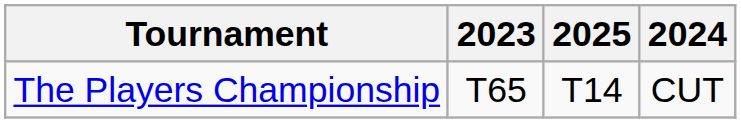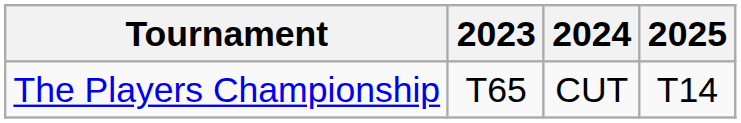columns swapped: 2024 <-> 2025
